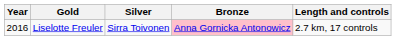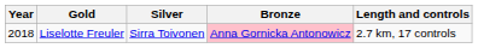Liselotte Freuler | Year: 2016 -> 2018
